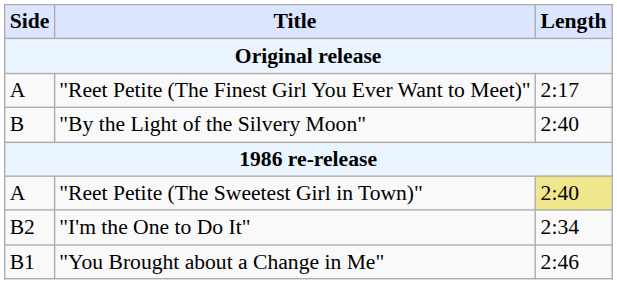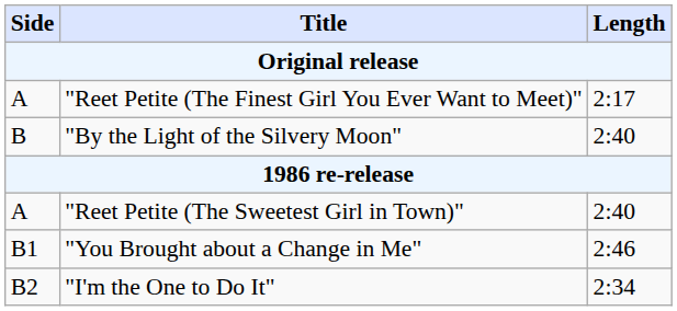"Reet Petite (The Sweetest Girl in Town)" | Length: khaki background -> no background
rows swapped: "You Brought about a Change in Me" <-> "I'm the One to Do It"
